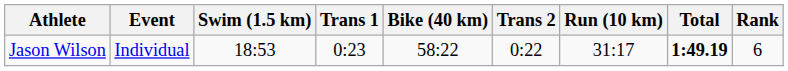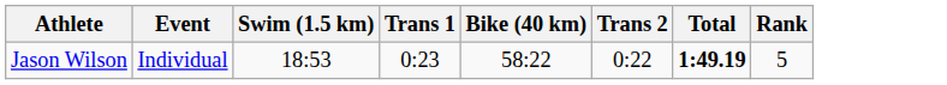- column: Run (10 km) | 31:17
Jason Wilson | Rank: 6 -> 5
